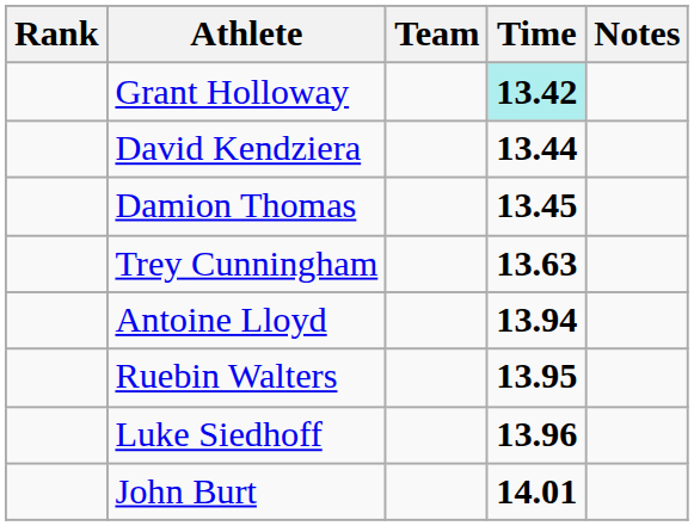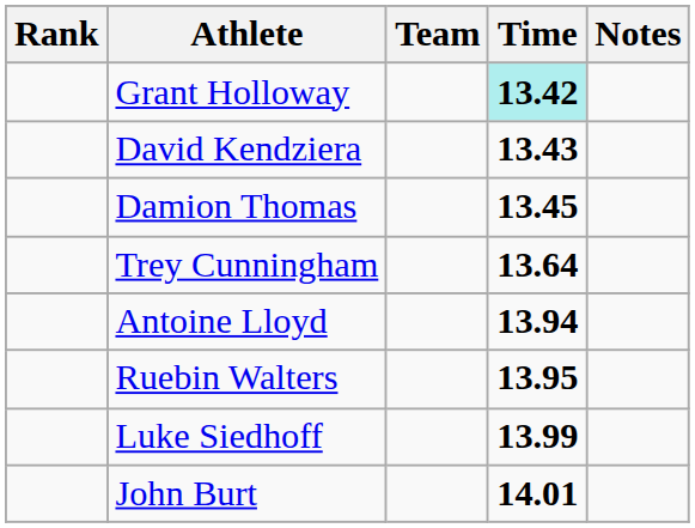David Kendziera | Time: 13.44 -> 13.43
Trey Cunningham | Time: 13.63 -> 13.64
Luke Siedhoff | Time: 13.96 -> 13.99
